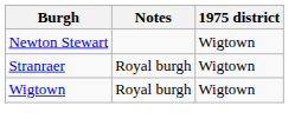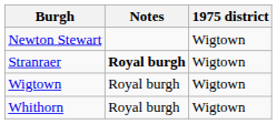Stranraer | Notes: normal -> bold
+ row: Whithorn | Royal burgh | Wigtown
